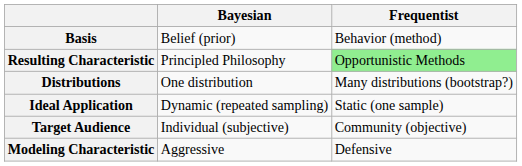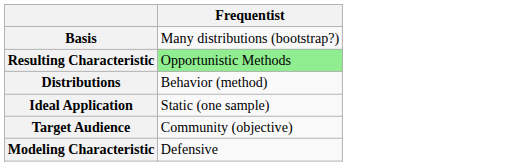- column: Bayesian | Belief (prior) | Principled Philosophy | One distribution | Dynamic (repeated sampling) | Individual (subjective) | Aggressive
Basis | Frequentist: Behavior (method) -> Many distributions (bootstrap?)
Distributions | Frequentist: Many distributions (bootstrap?) -> Behavior (method)
